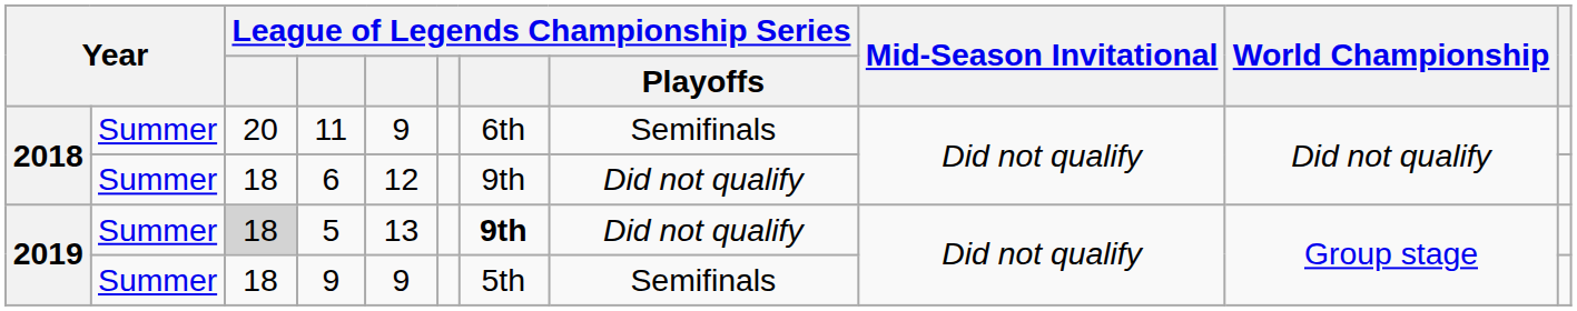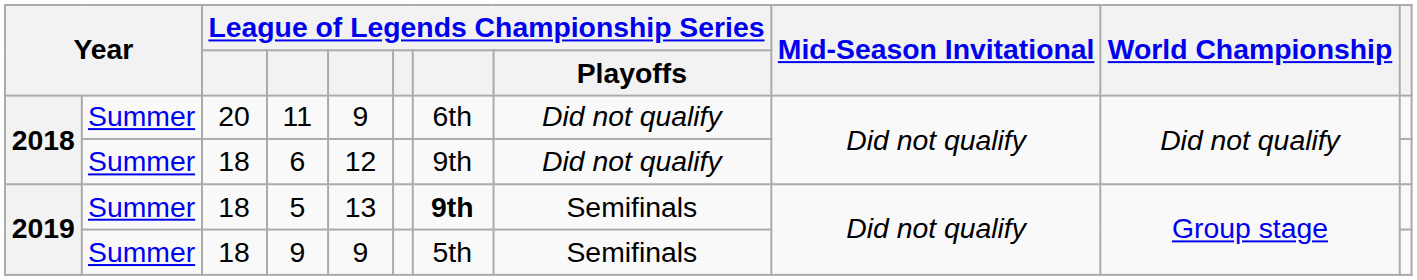11 | League of Legends Championship Series / Playoffs: Semifinals -> Did not qualify
5 | column 3: lightgrey background -> no background
5 | League of Legends Championship Series / Playoffs: Did not qualify -> Semifinals
